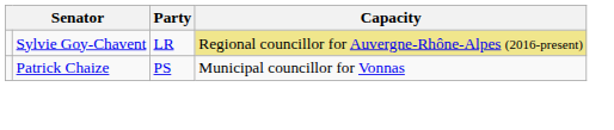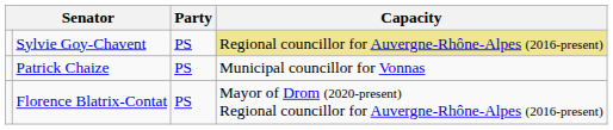Sylvie Goy-Chavent | Party: LR -> PS
+ row: Florence Blatrix-Contat | PS | Mayor of Drom (2020-present) Regional councillor for Auvergne-Rhône-Alpes (2016-present)
